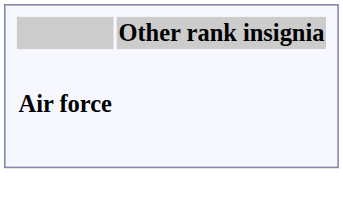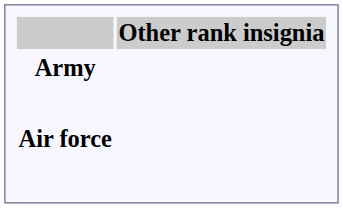+ row: Army
